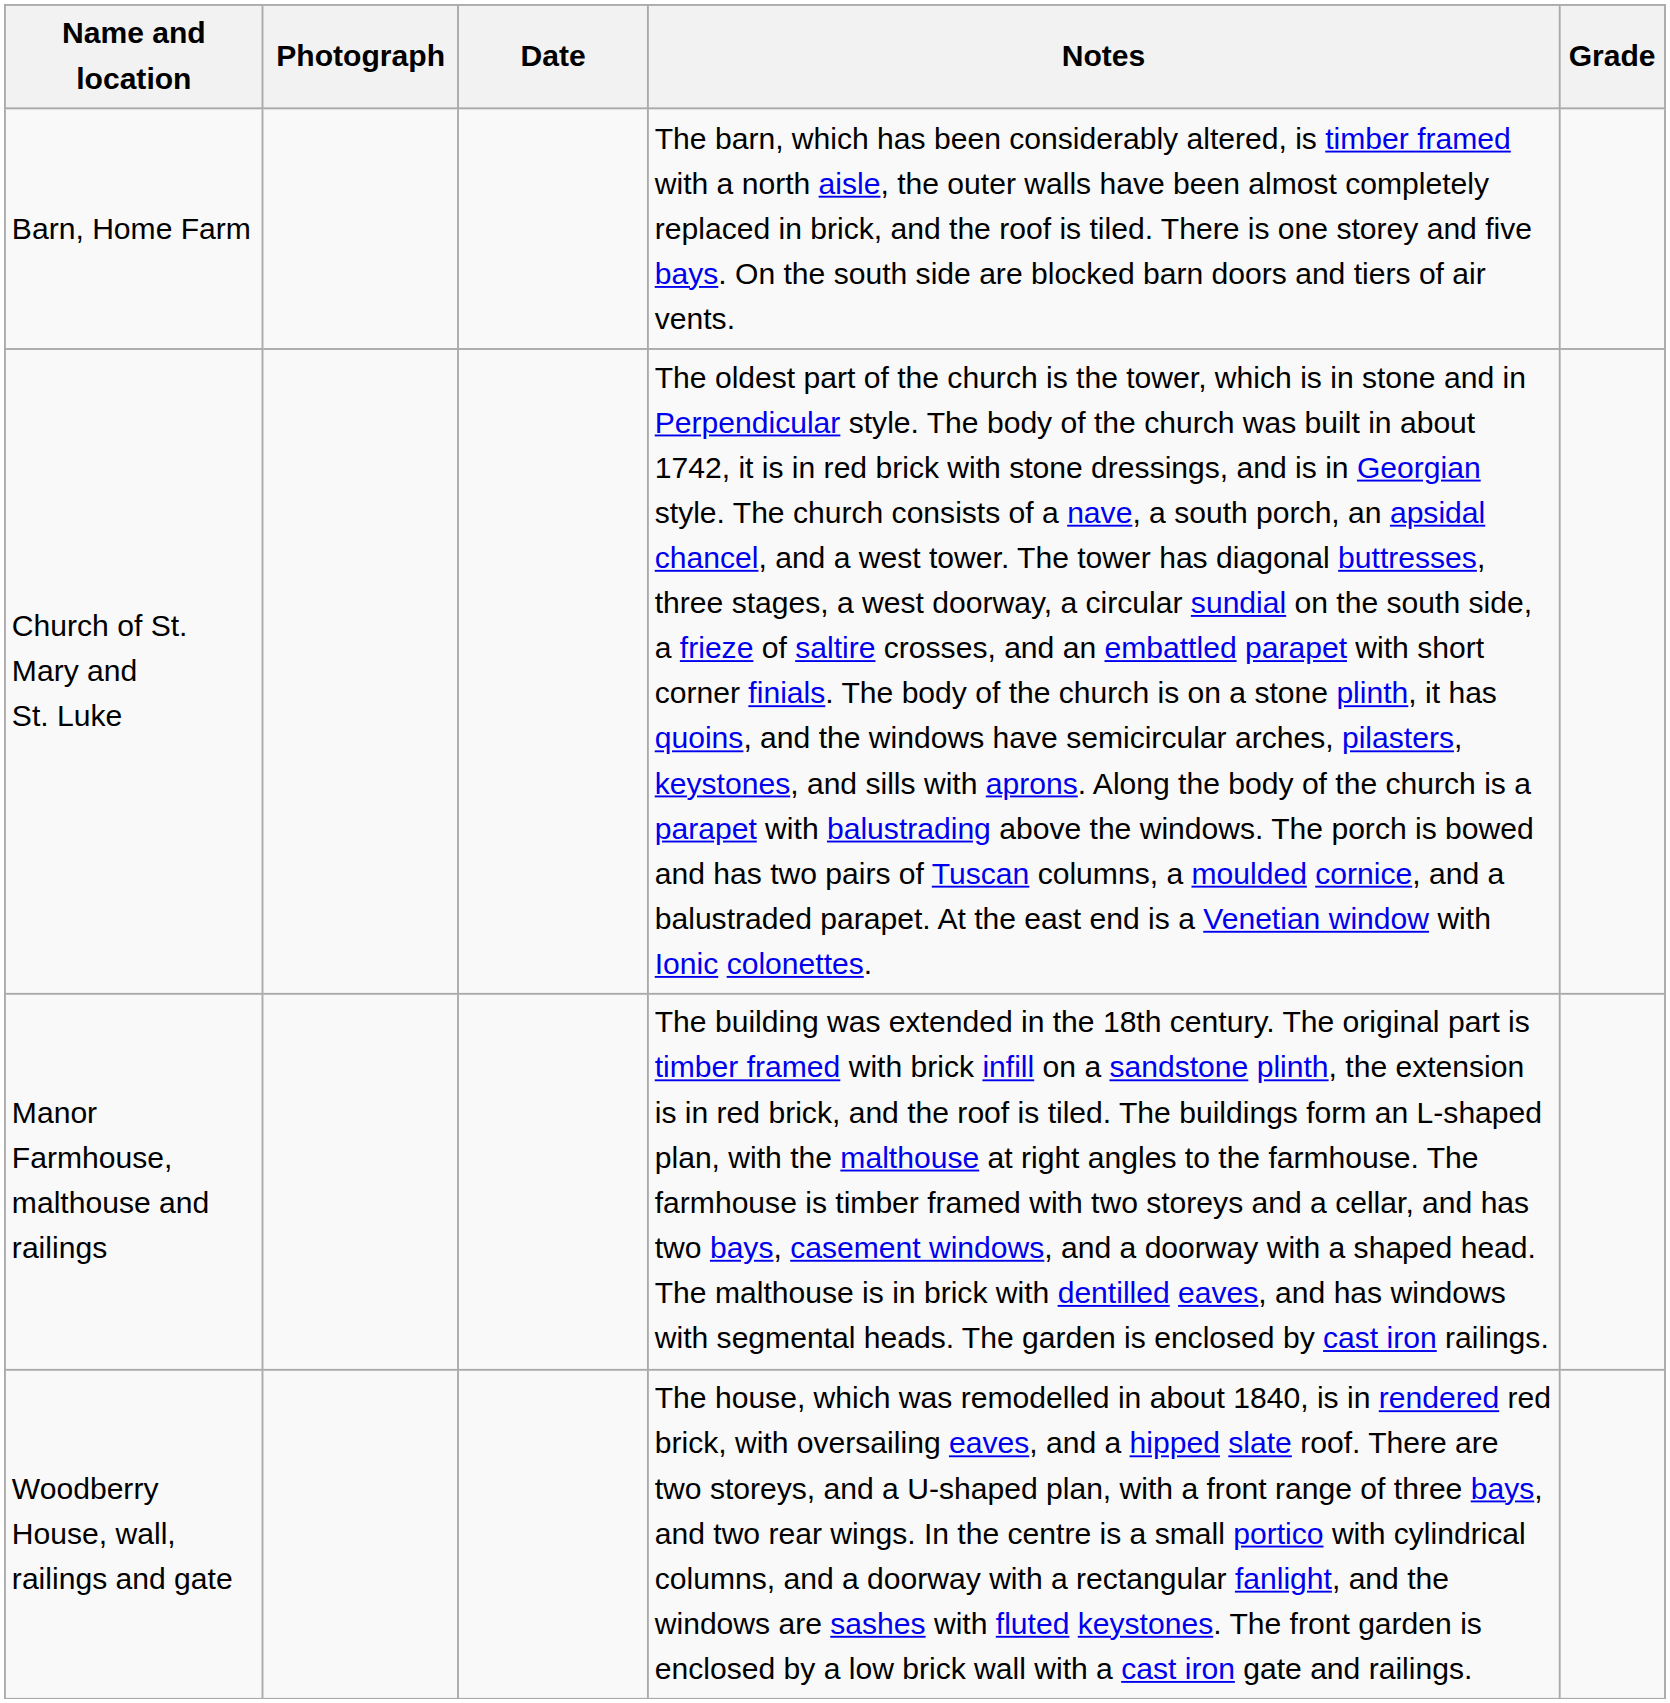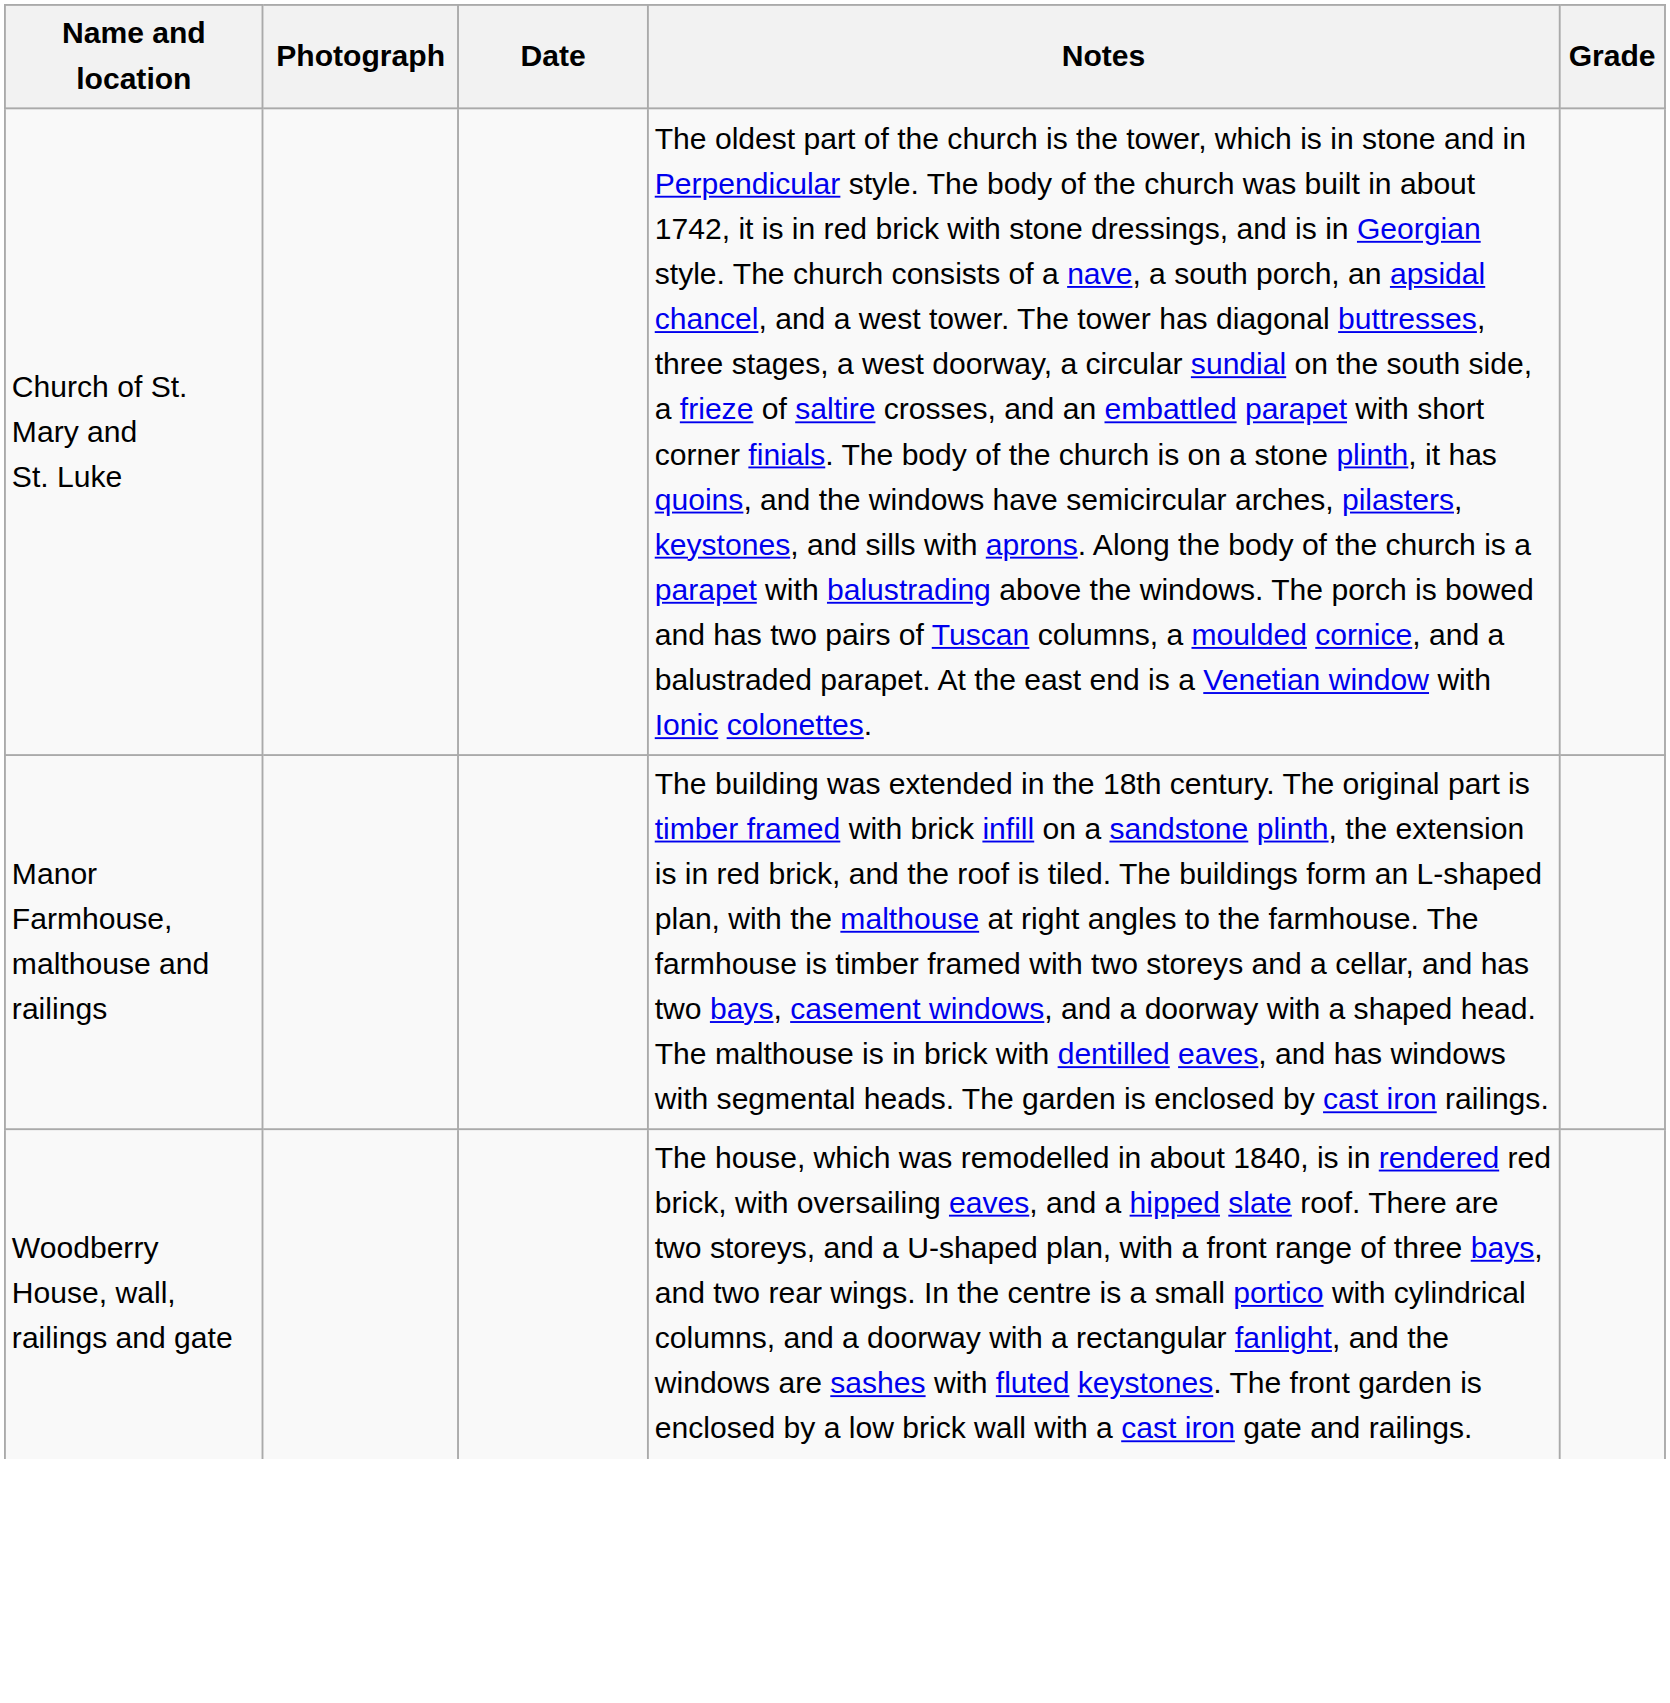- row: Barn, Home Farm | The barn, which has been considerably altered, is timber framed with a north aisle, the outer walls have been almost completely replaced in brick, and the roof is tiled. There is one storey and five bays. On the south side are blocked barn doors and tiers of air vents.
